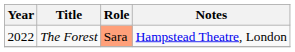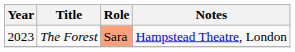The Forest | Year: 2022 -> 2023
